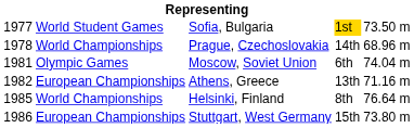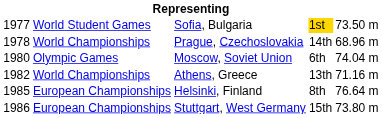Moscow, Soviet Union | column 1: 1981 -> 1980
Athens, Greece | column 2: European Championships -> World Championships
Helsinki, Finland | column 2: World Championships -> European Championships
